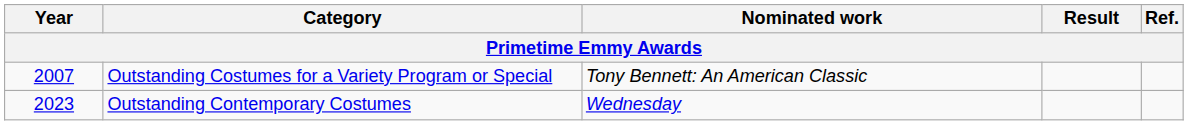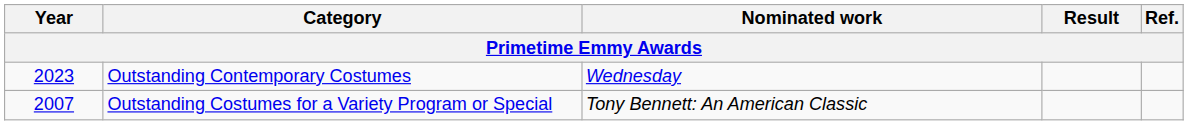rows swapped: Outstanding Costumes for a Variety Program or Special <-> Outstanding Contemporary Costumes
